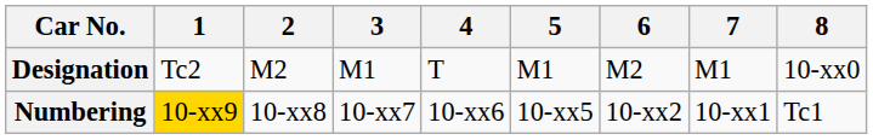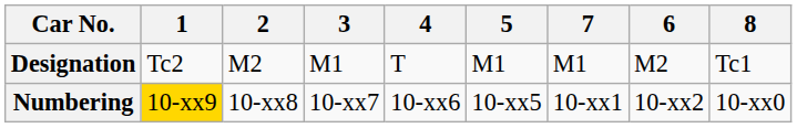columns swapped: 6 <-> 7
Designation | 8: 10-xx0 -> Tc1
Numbering | 8: Tc1 -> 10-xx0
